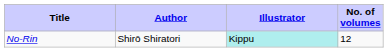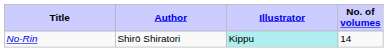No-Rin | No. of volumes: 12 -> 14
